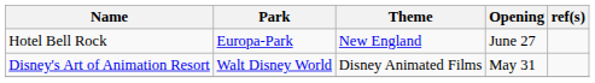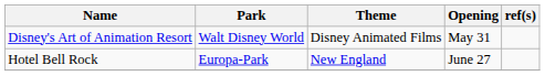rows swapped: Disney's Art of Animation Resort <-> Hotel Bell Rock
